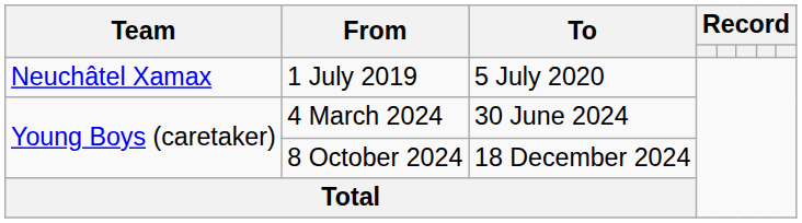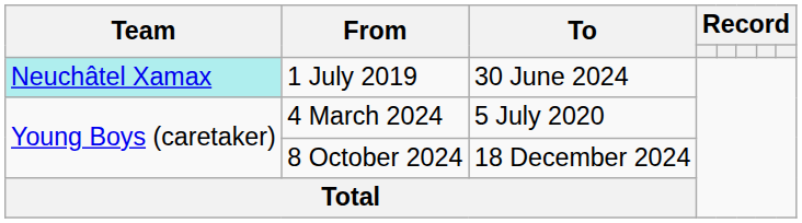1 July 2019 | Team: no background -> paleturquoise background
1 July 2019 | To: 5 July 2020 -> 30 June 2024
4 March 2024 | To: 30 June 2024 -> 5 July 2020
